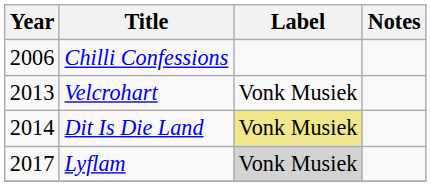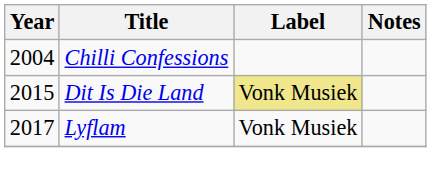Chilli Confessions | Year: 2006 -> 2004
- row: 2013 | Velcrohart | Vonk Musiek
Dit Is Die Land | Year: 2014 -> 2015
Lyflam | Label: lightgrey background -> no background
